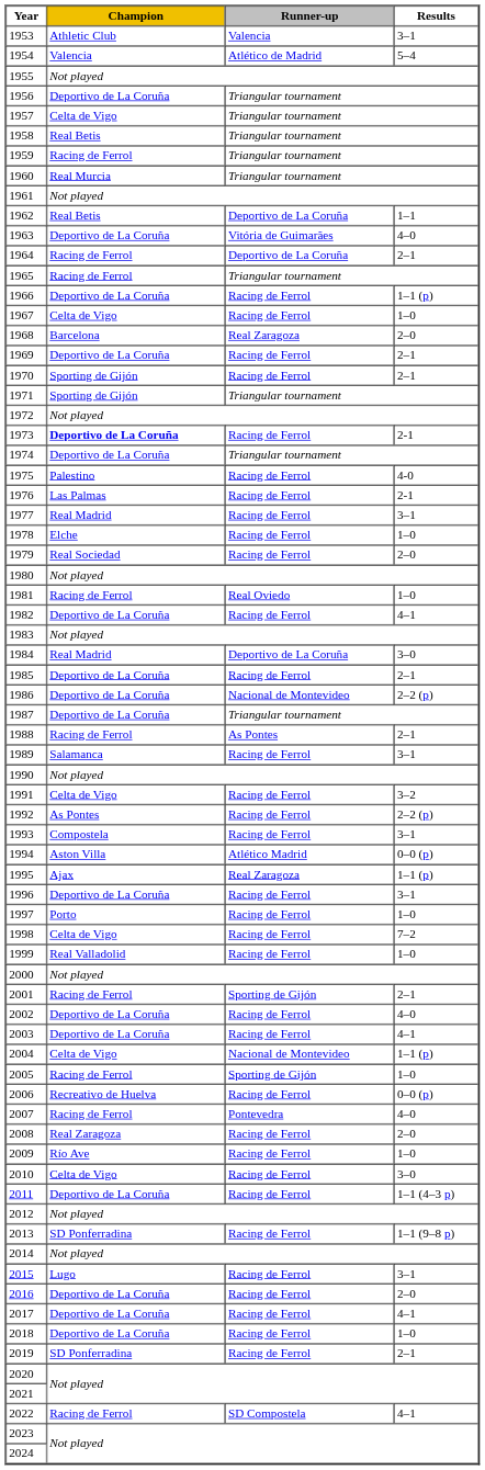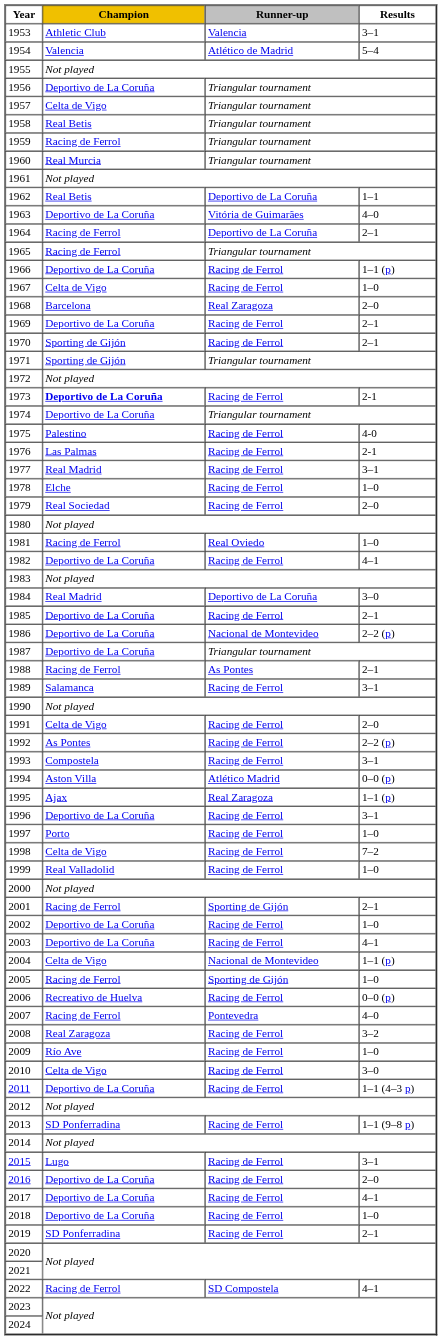1991 | Results: 3–2 -> 2–0
2002 | Results: 4–0 -> 1–0
2008 | Results: 2–0 -> 3–2
